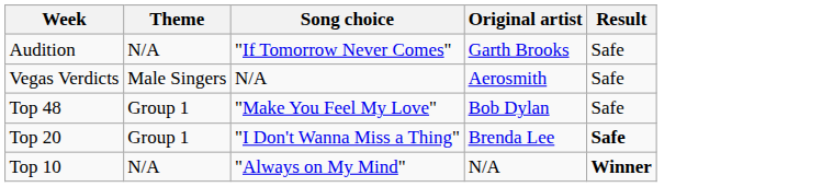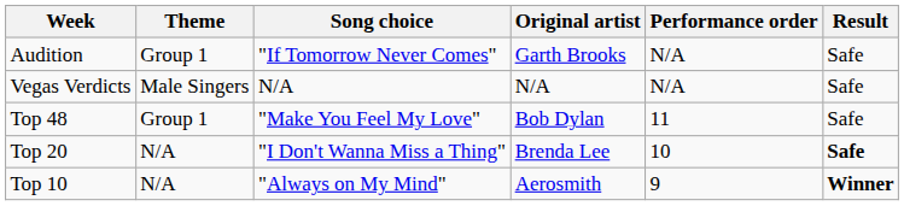+ column: Performance order | N/A | N/A | 11 | 10 | 9
Audition | Theme: N/A -> Group 1
Vegas Verdicts | Original artist: Aerosmith -> N/A
Top 20 | Theme: Group 1 -> N/A
Top 10 | Original artist: N/A -> Aerosmith
